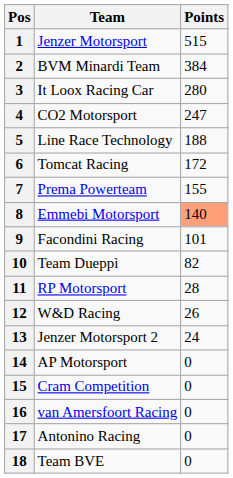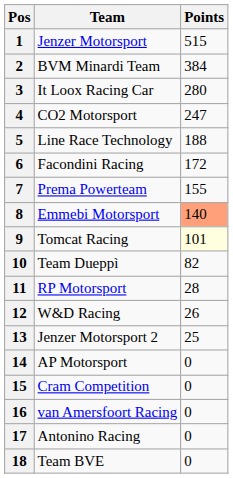6 | Team: Tomcat Racing -> Facondini Racing
9 | Team: Facondini Racing -> Tomcat Racing
9 | Points: no background -> lightyellow background
13 | Points: 24 -> 25
